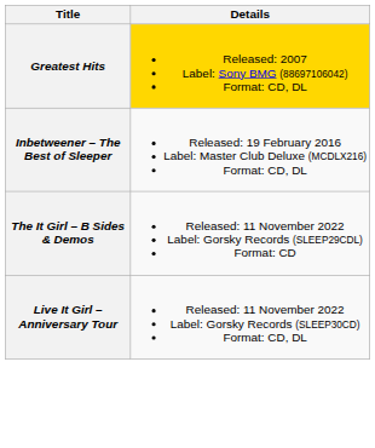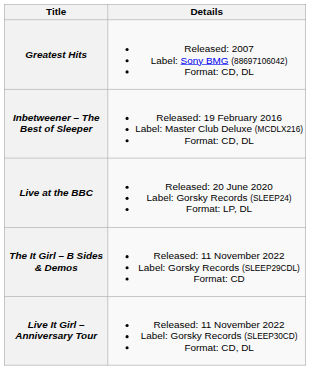Greatest Hits | Details: gold background -> no background
+ row: Live at the BBC | Released: 20 June 2020 Label: Gorsky Records (SLEEP24) Format: LP, DL
